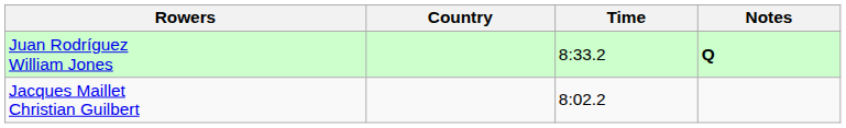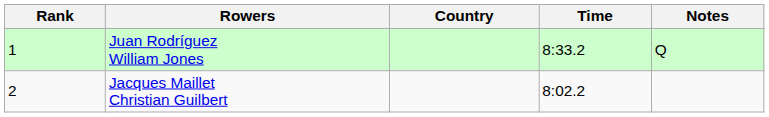+ column: Rank | 1 | 2
Juan Rodríguez William Jones | Notes: bold -> normal
